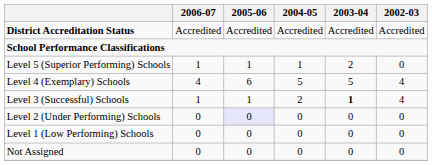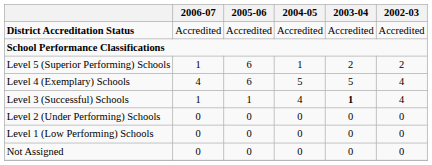Level 5 (Superior Performing) Schools | 2005-06: 1 -> 6
Level 5 (Superior Performing) Schools | 2002-03: 0 -> 2
Level 3 (Successful) Schools | 2004-05: 2 -> 4
Level 2 (Under Performing) Schools | 2005-06: lavender background -> no background
